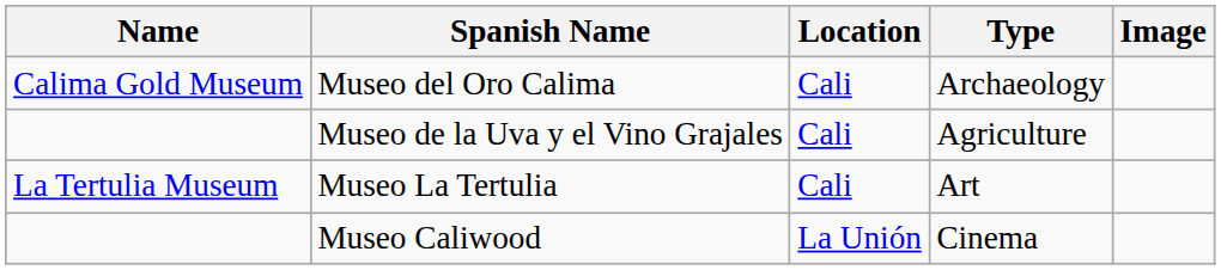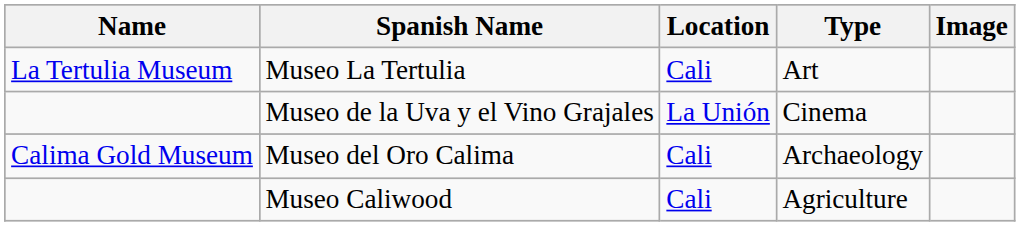rows swapped: Museo del Oro Calima <-> Museo La Tertulia
Museo de la Uva y el Vino Grajales | Location: Cali -> La Unión
Museo de la Uva y el Vino Grajales | Type: Agriculture -> Cinema
Museo Caliwood | Location: La Unión -> Cali
Museo Caliwood | Type: Cinema -> Agriculture
